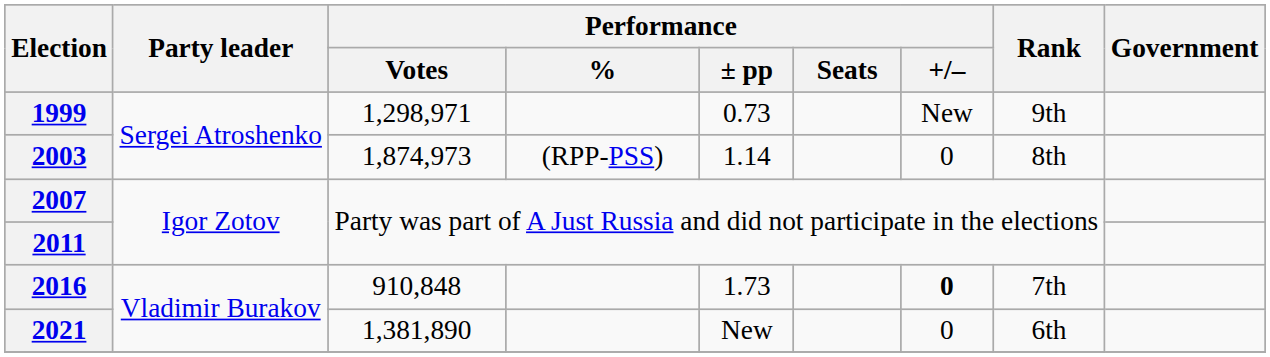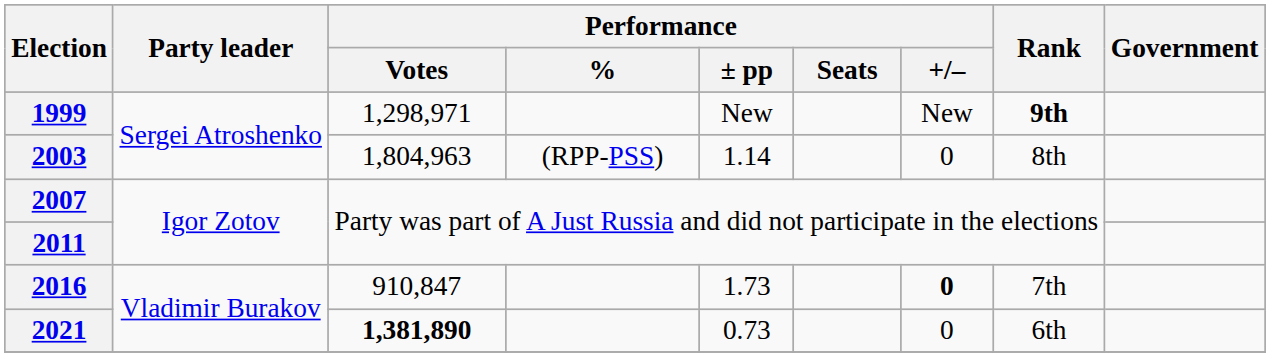1999 | Performance / ± pp: 0.73 -> New
1999 | Rank: normal -> bold
2003 | Performance / Votes: 1,874,973 -> 1,804,963
2016 | Performance / Votes: 910,848 -> 910,847
2021 | Performance / Votes: normal -> bold
2021 | Performance / ± pp: New -> 0.73
